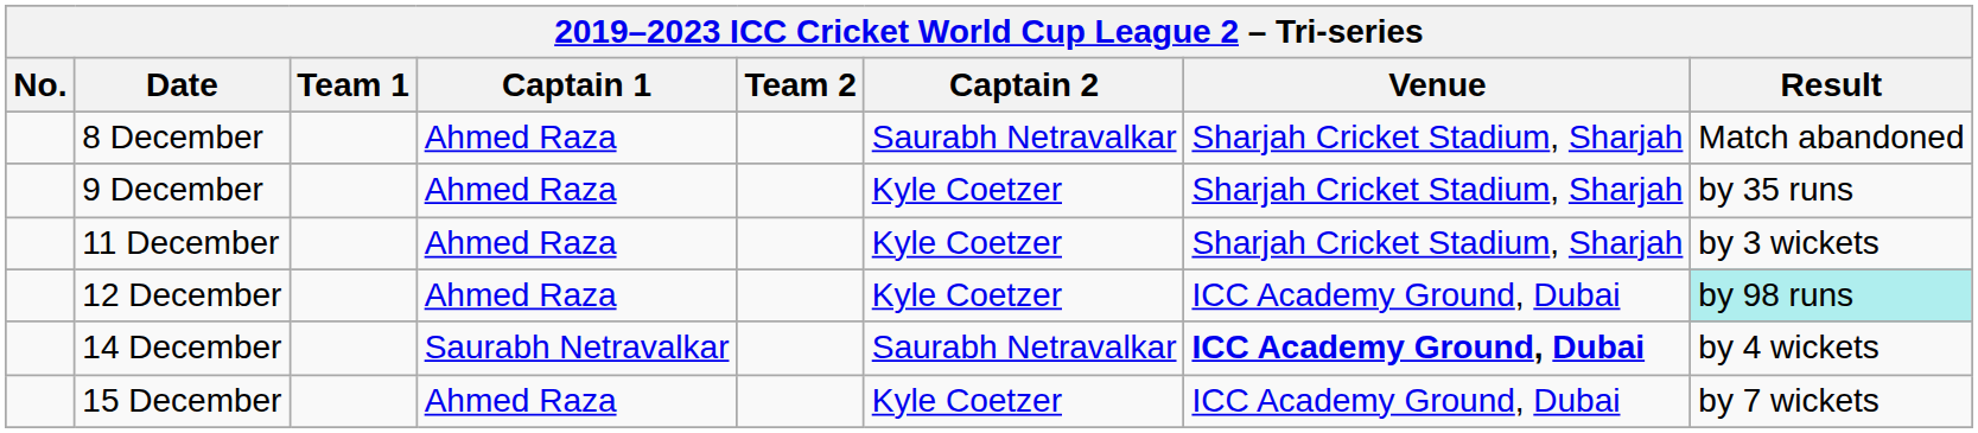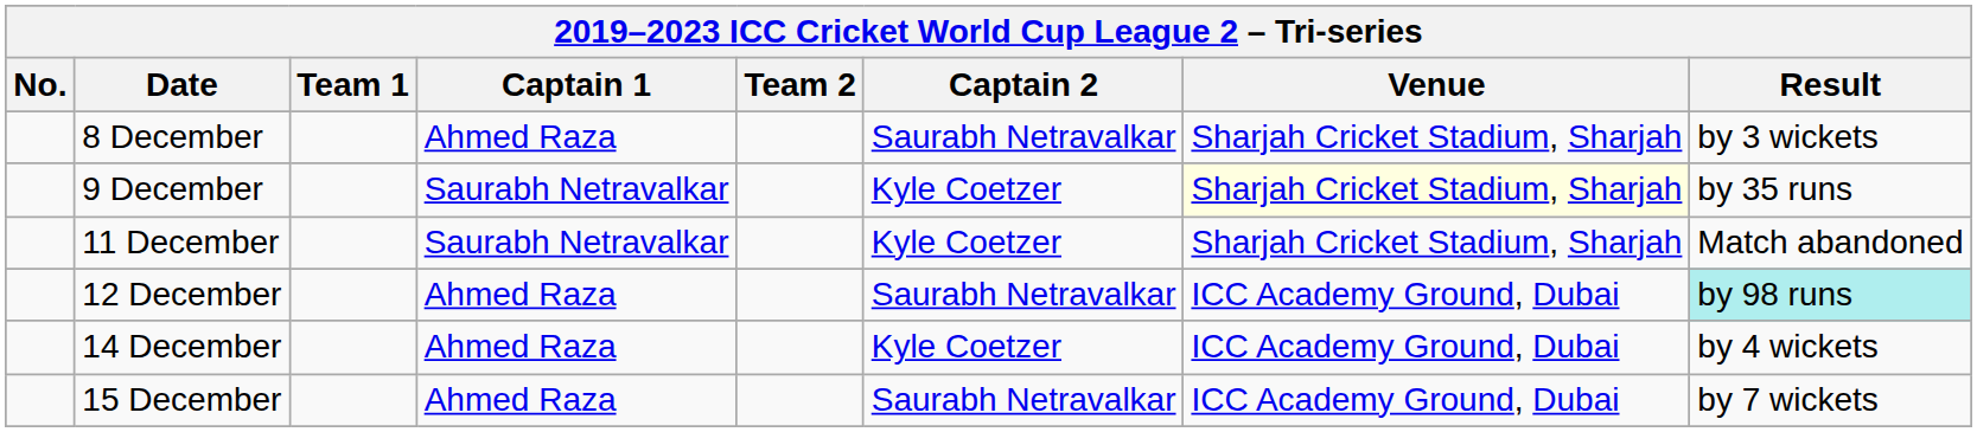8 December | Result: Match abandoned -> by 3 wickets
9 December | Captain 1: Ahmed Raza -> Saurabh Netravalkar
9 December | Venue: no background -> lightyellow background
11 December | Captain 1: Ahmed Raza -> Saurabh Netravalkar
11 December | Result: by 3 wickets -> Match abandoned
12 December | Captain 2: Kyle Coetzer -> Saurabh Netravalkar
14 December | Captain 1: Saurabh Netravalkar -> Ahmed Raza
14 December | Captain 2: Saurabh Netravalkar -> Kyle Coetzer
14 December | Venue: bold -> normal
15 December | Captain 2: Kyle Coetzer -> Saurabh Netravalkar
